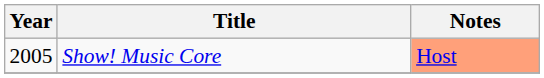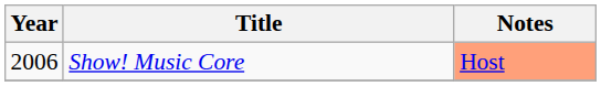Show! Music Core | Year: 2005 -> 2006
